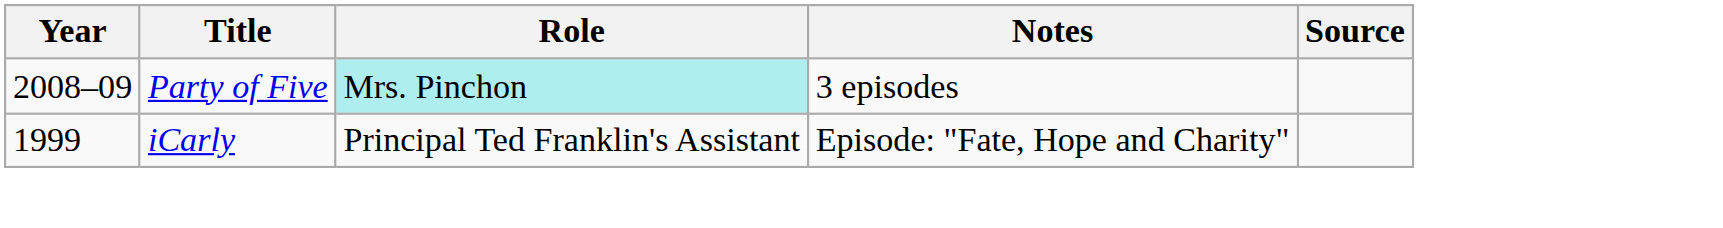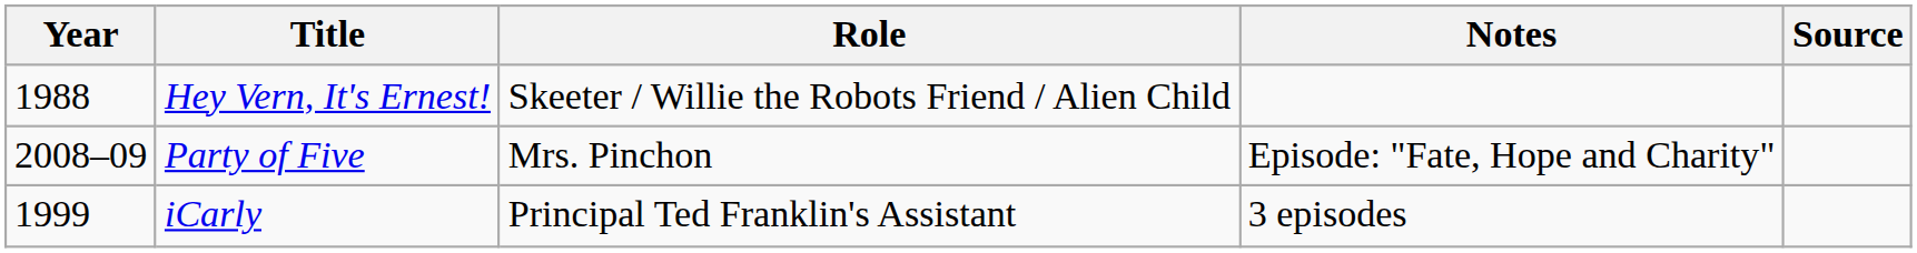+ row: 1988 | Hey Vern, It's Ernest! | Skeeter / Willie the Robots Friend / Alien Child
Party of Five | Role: paleturquoise background -> no background
Party of Five | Notes: 3 episodes -> Episode: "Fate, Hope and Charity"
iCarly | Notes: Episode: "Fate, Hope and Charity" -> 3 episodes
